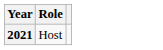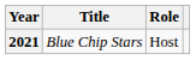+ column: Title | Blue Chip Stars
